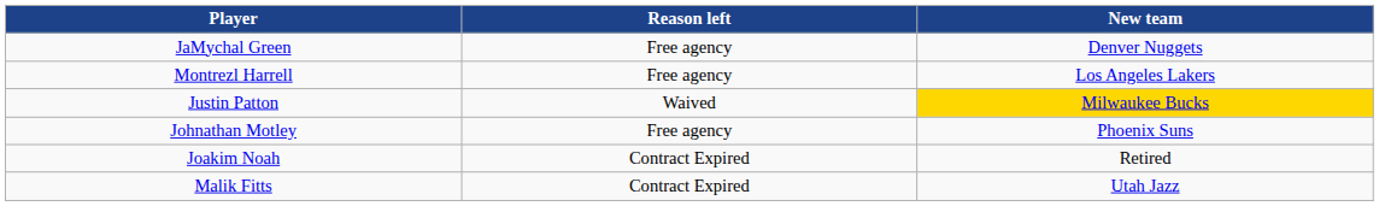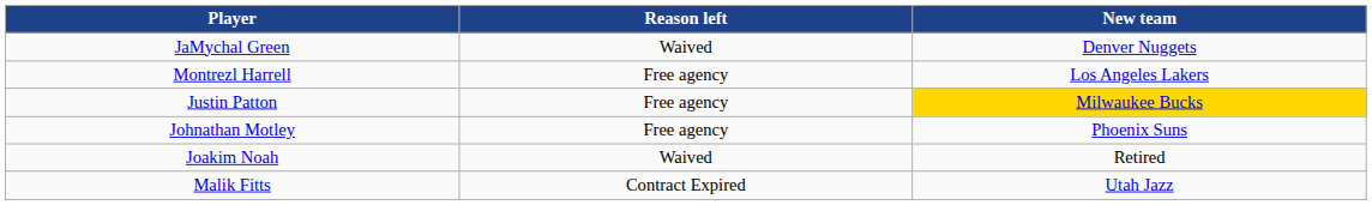JaMychal Green | Reason left: Free agency -> Waived
Justin Patton | Reason left: Waived -> Free agency
Joakim Noah | Reason left: Contract Expired -> Waived
